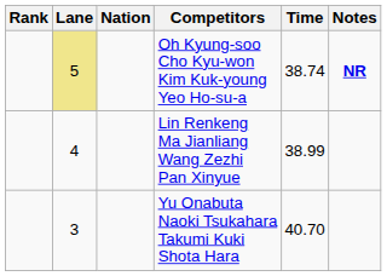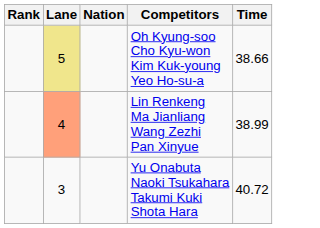- column: Notes | NR
Oh Kyung-soo Cho Kyu-won Kim Kuk-young Yeo Ho-su-a | Time: 38.74 -> 38.66
Lin Renkeng Ma Jianliang Wang Zezhi Pan Xinyue | Lane: no background -> lightsalmon background
Yu Onabuta Naoki Tsukahara Takumi Kuki Shota Hara | Time: 40.70 -> 40.72
